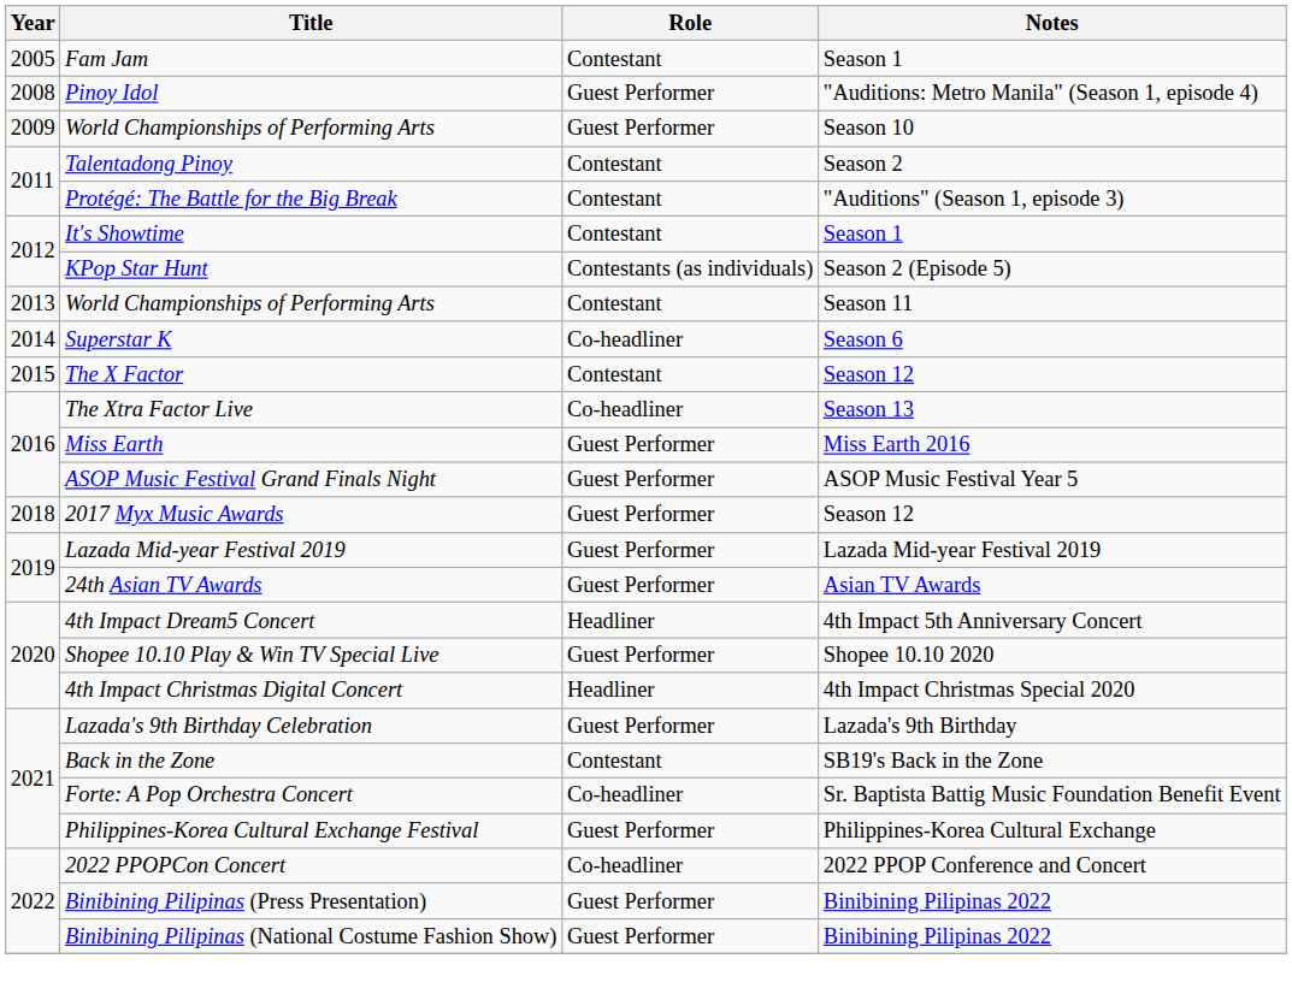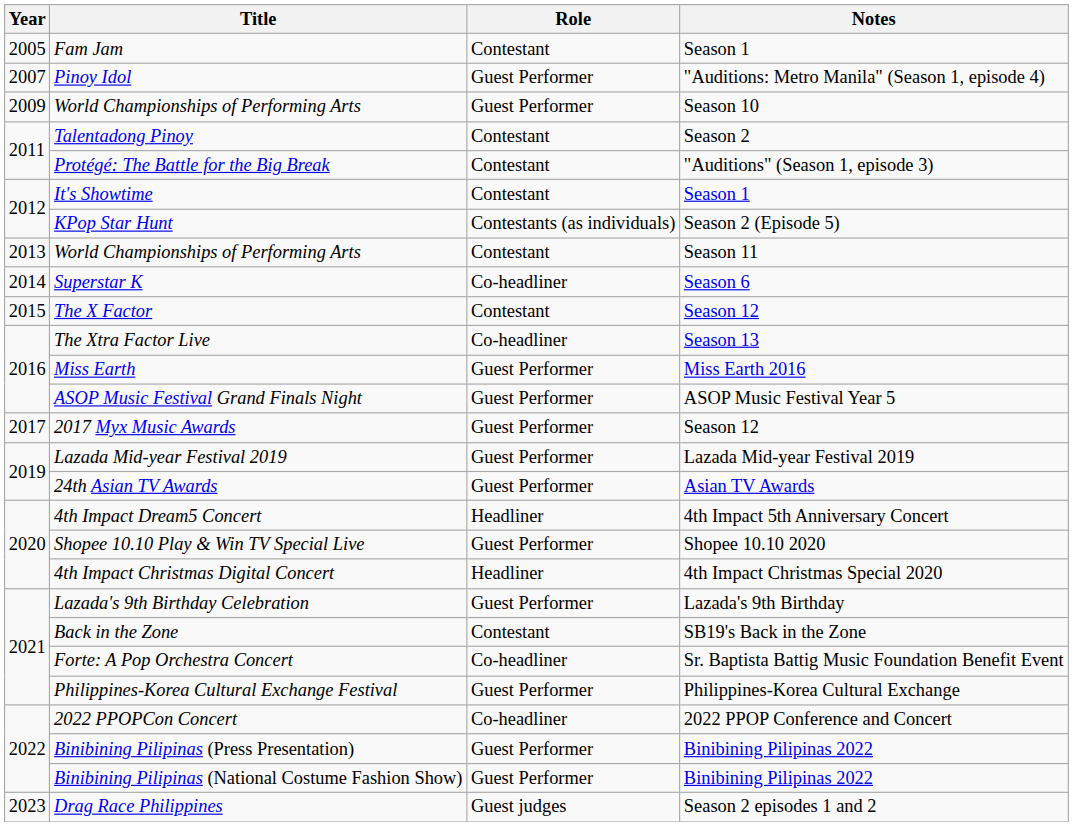Pinoy Idol | Year: 2008 -> 2007
2017 Myx Music Awards | Year: 2018 -> 2017
+ row: 2023 | Drag Race Philippines | Guest judges | Season 2 episodes 1 and 2
